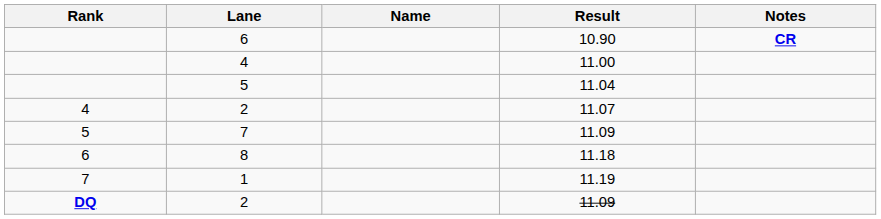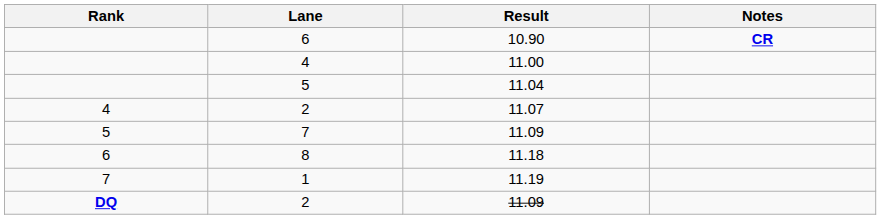- column: Name
